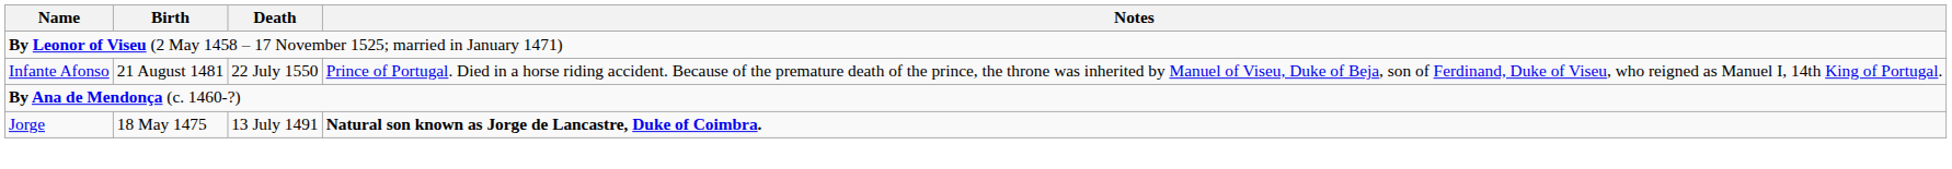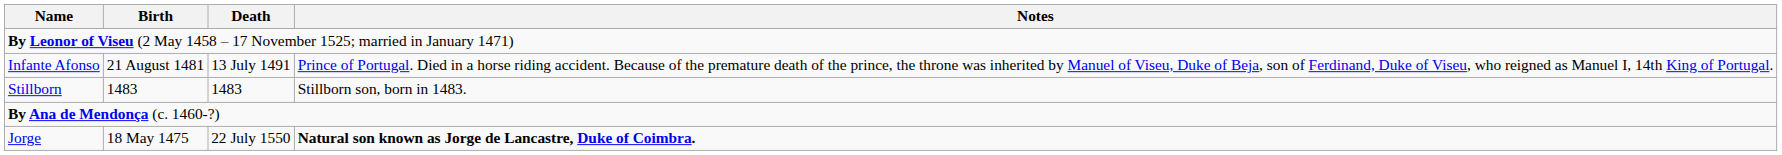Infante Afonso | Death: 22 July 1550 -> 13 July 1491
+ row: Stillborn | 1483 | 1483 | Stillborn son, born in 1483.
Jorge | Death: 13 July 1491 -> 22 July 1550
